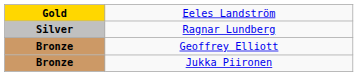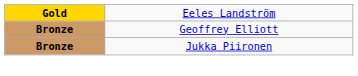- row: Silver | Ragnar Lundberg
